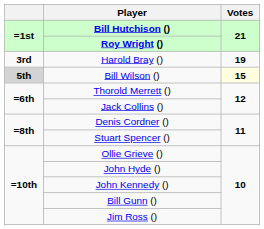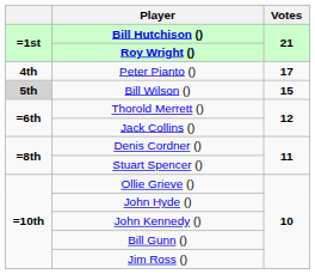- row: 3rd | Harold Bray () | 19
+ row: 4th | Peter Pianto () | 17
Bill Wilson () | Votes: lightyellow background -> no background
